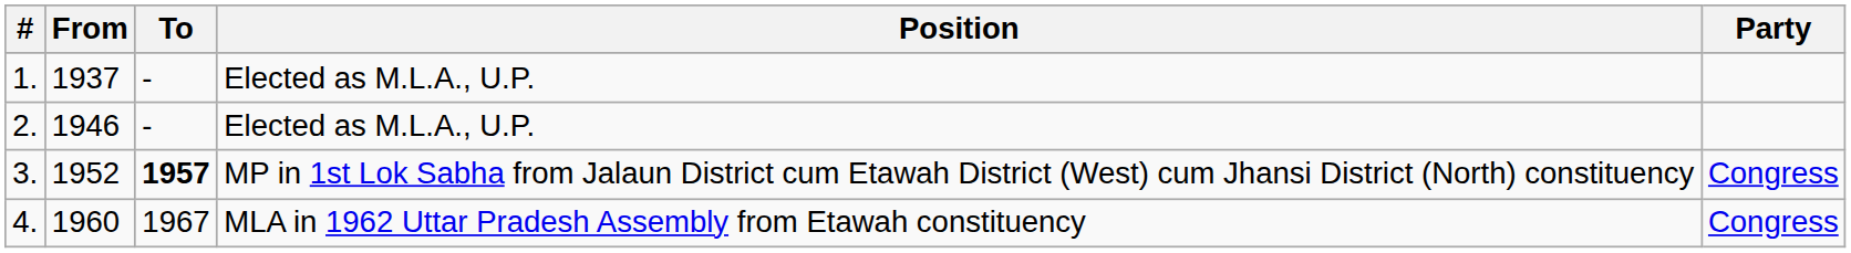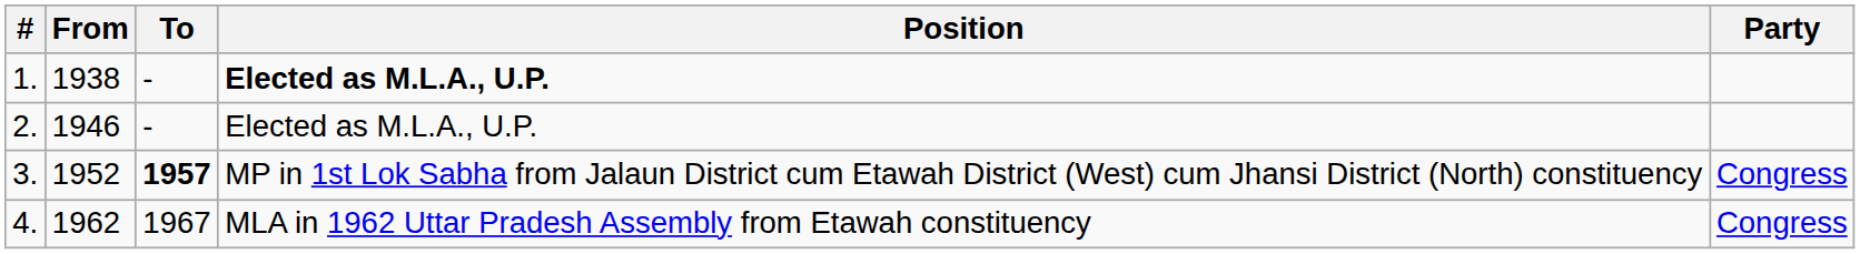1. | From: 1937 -> 1938
1. | Position: normal -> bold
4. | From: 1960 -> 1962
